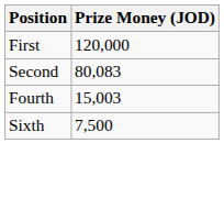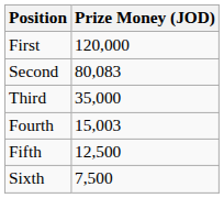+ row: Third | 35,000
+ row: Fifth | 12,500
